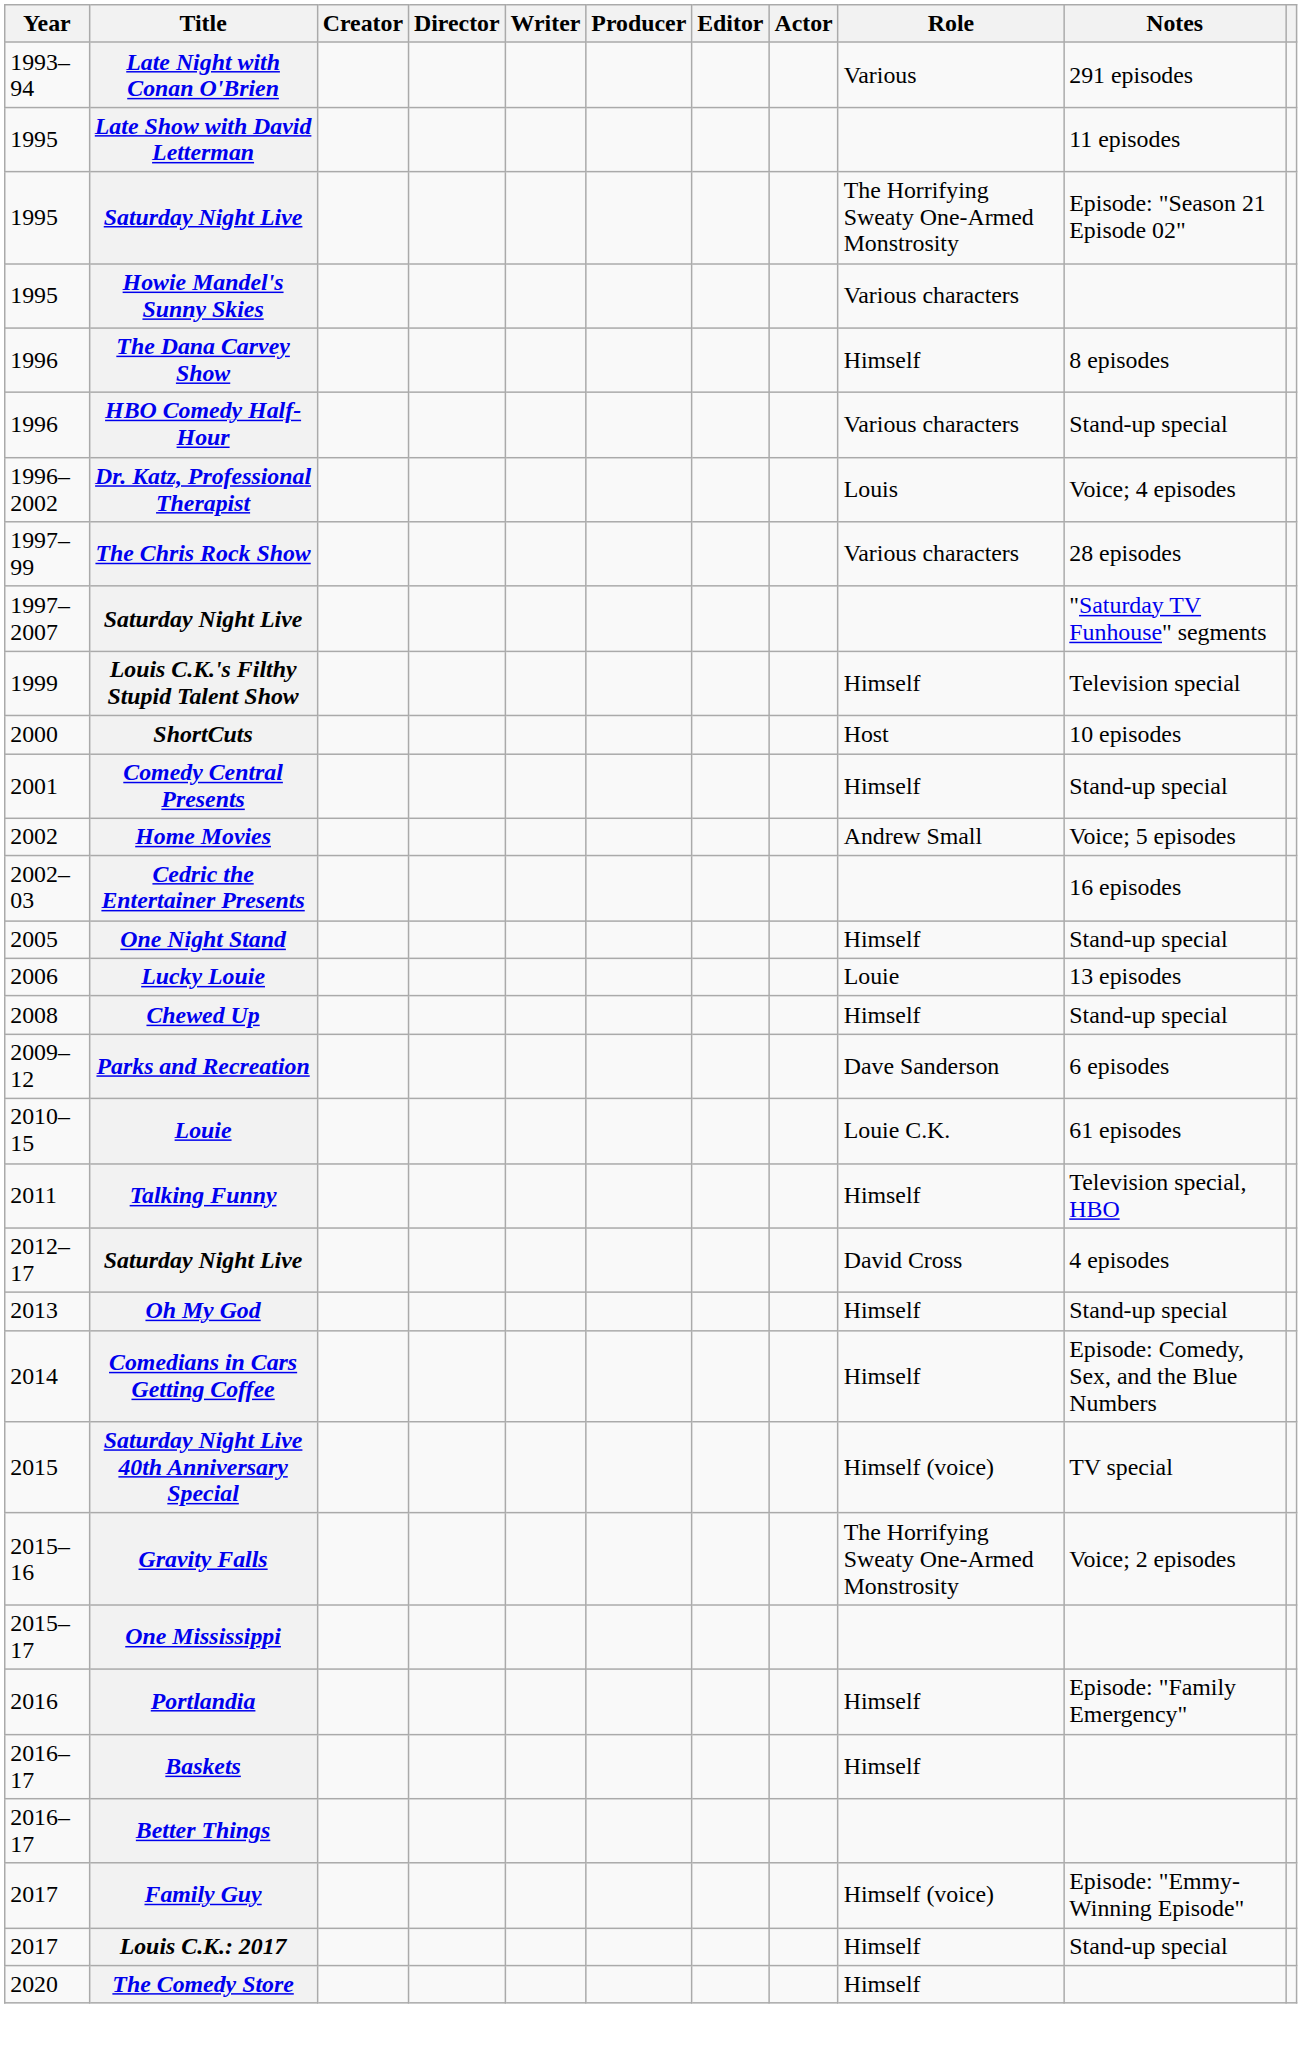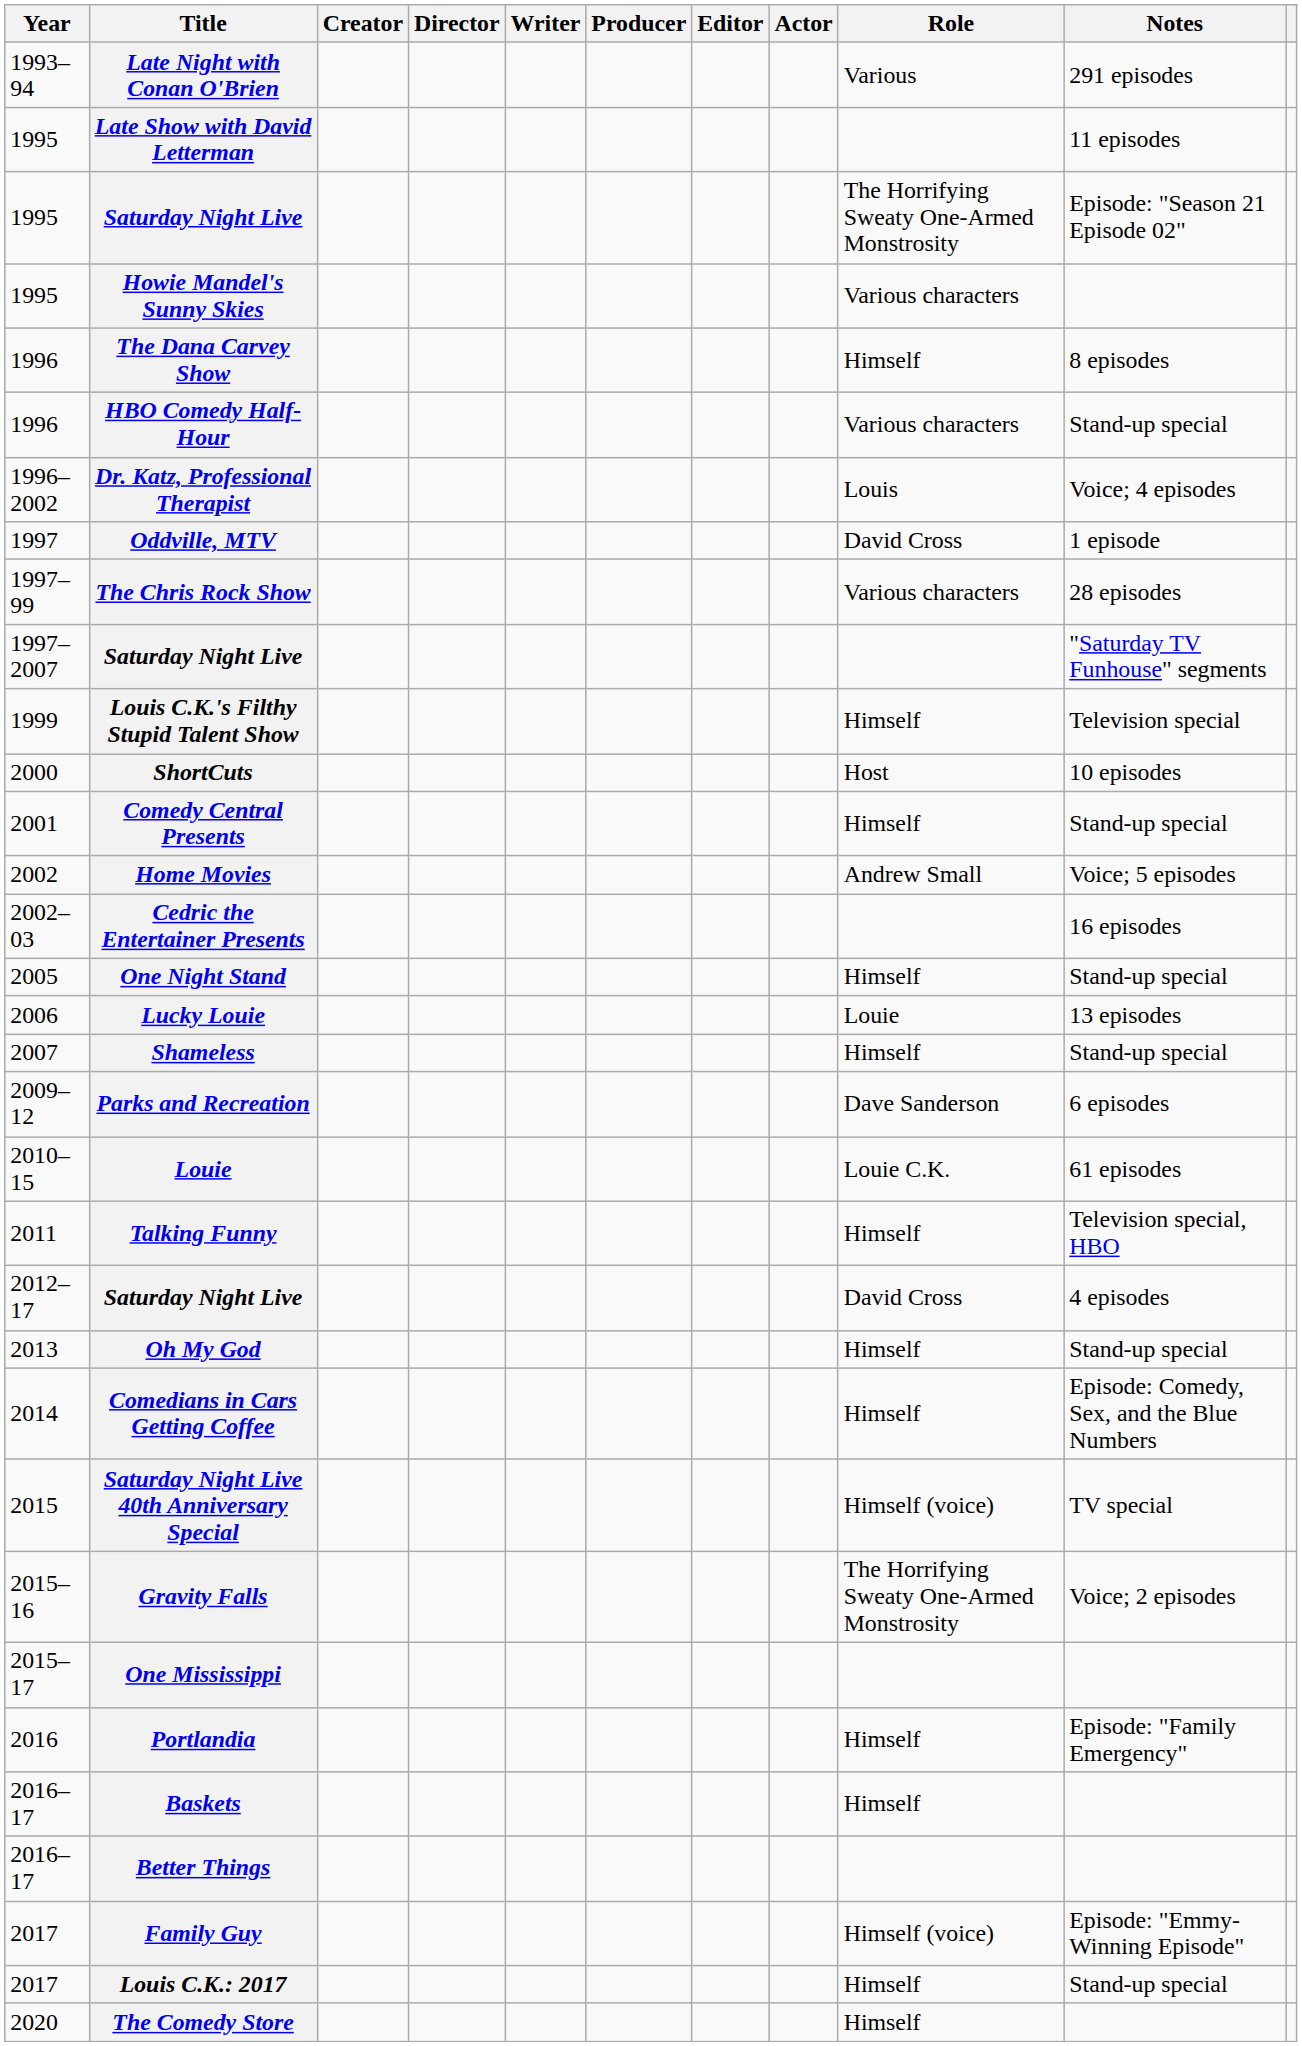+ row: 1997 | Oddville, MTV | David Cross | 1 episode
+ row: 2007 | Shameless | Himself | Stand-up special
- row: 2008 | Chewed Up | Himself | Stand-up special
